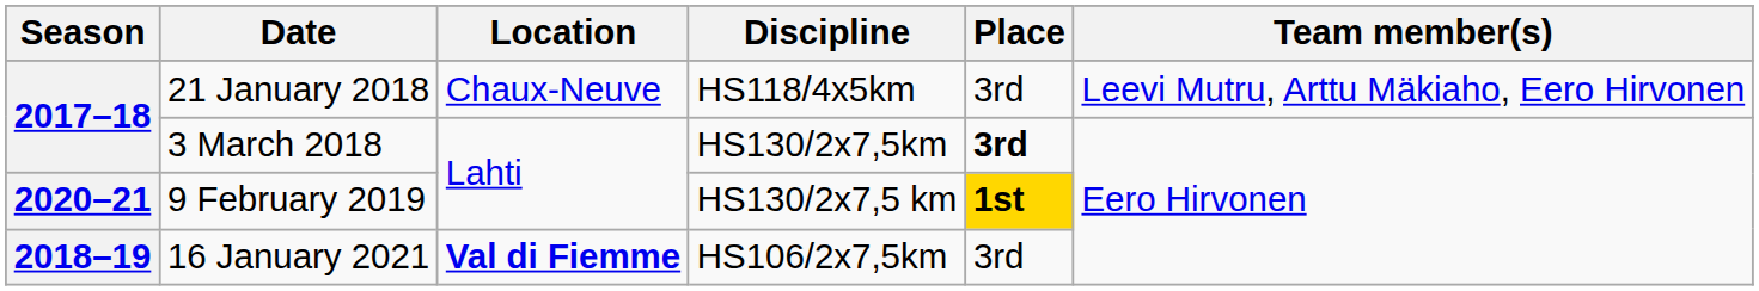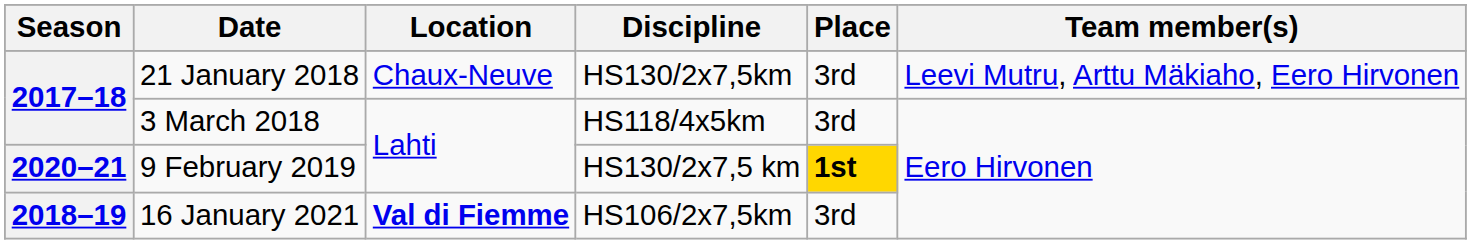21 January 2018 | Discipline: HS118/4x5km -> HS130/2x7,5km
3 March 2018 | Discipline: HS130/2x7,5km -> HS118/4x5km
3 March 2018 | Place: bold -> normal
